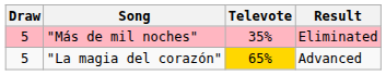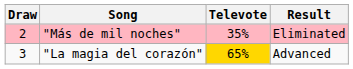"Más de mil noches" | Draw: 5 -> 2
"La magia del corazón" | Draw: 5 -> 3
